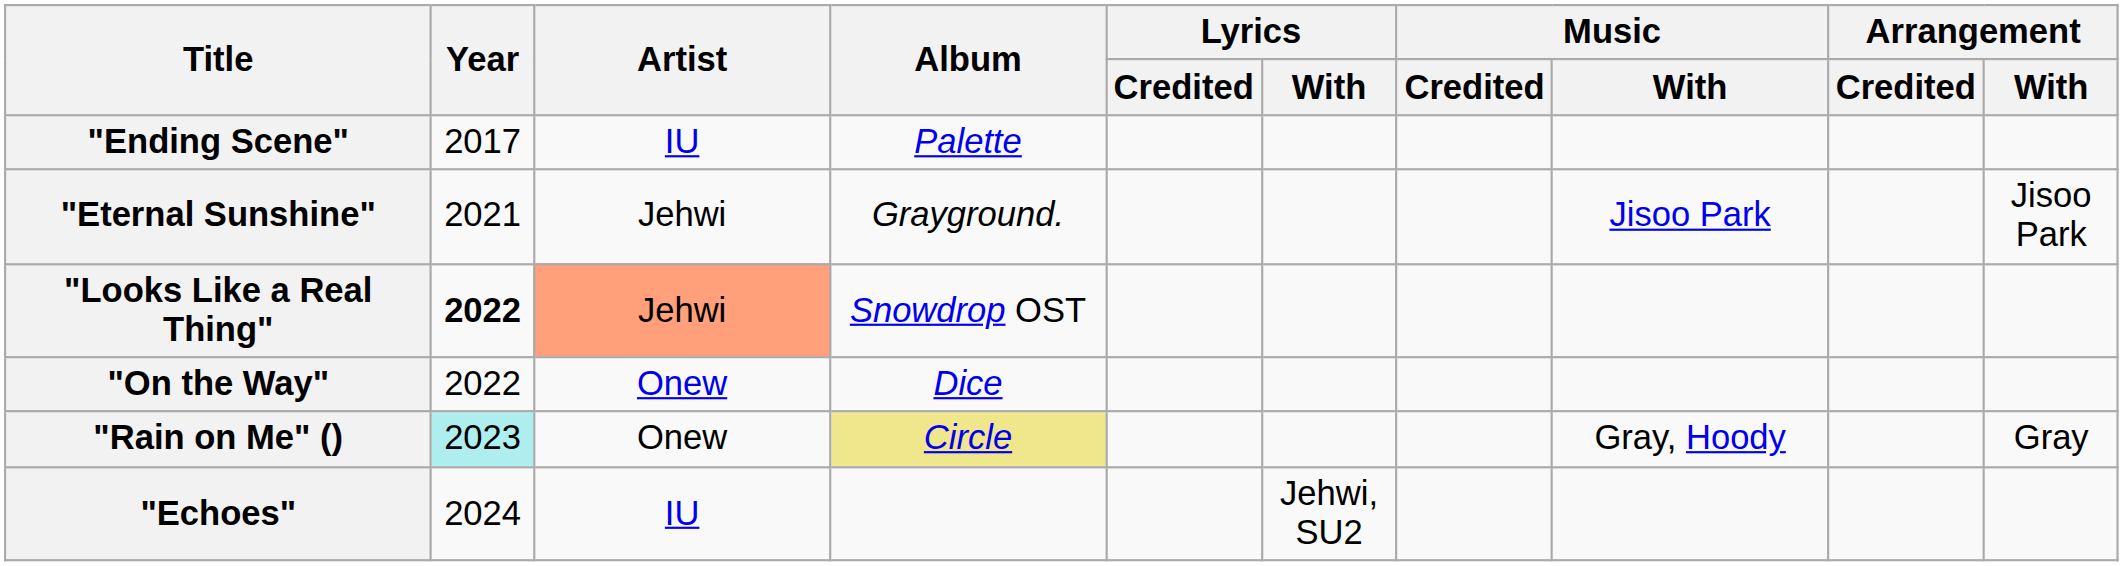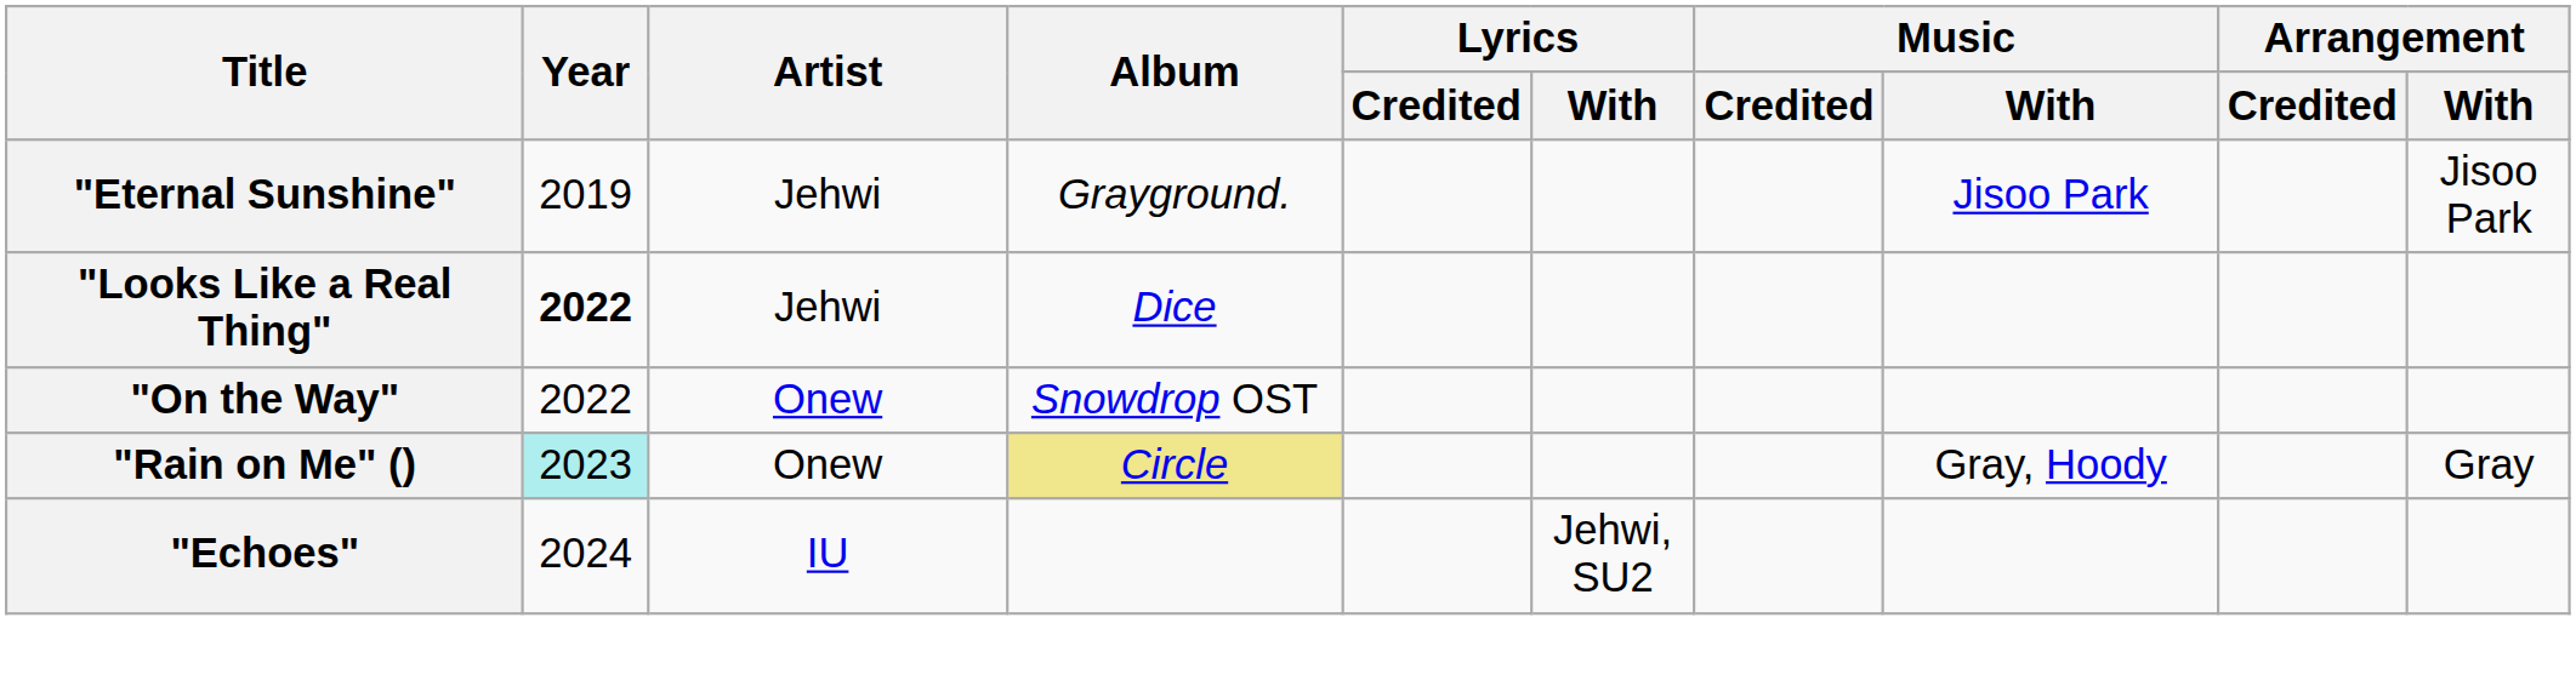- row: "Ending Scene" | 2017 | IU | Palette
"Eternal Sunshine" | Year: 2021 -> 2019
"Looks Like a Real Thing" | Artist: lightsalmon background -> no background
"Looks Like a Real Thing" | Album: Snowdrop OST -> Dice
"On the Way" | Album: Dice -> Snowdrop OST
